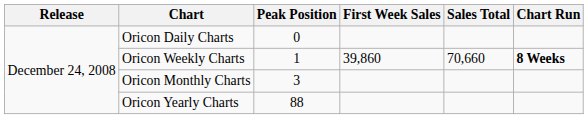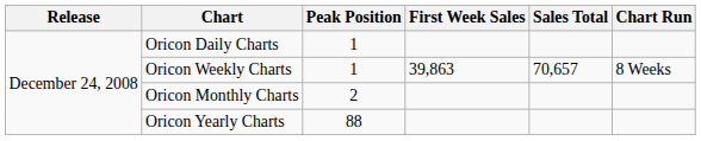Oricon Daily Charts | Peak Position: 0 -> 1
Oricon Weekly Charts | First Week Sales: 39,860 -> 39,863
Oricon Weekly Charts | Sales Total: 70,660 -> 70,657
Oricon Weekly Charts | Chart Run: bold -> normal
Oricon Monthly Charts | Peak Position: 3 -> 2
